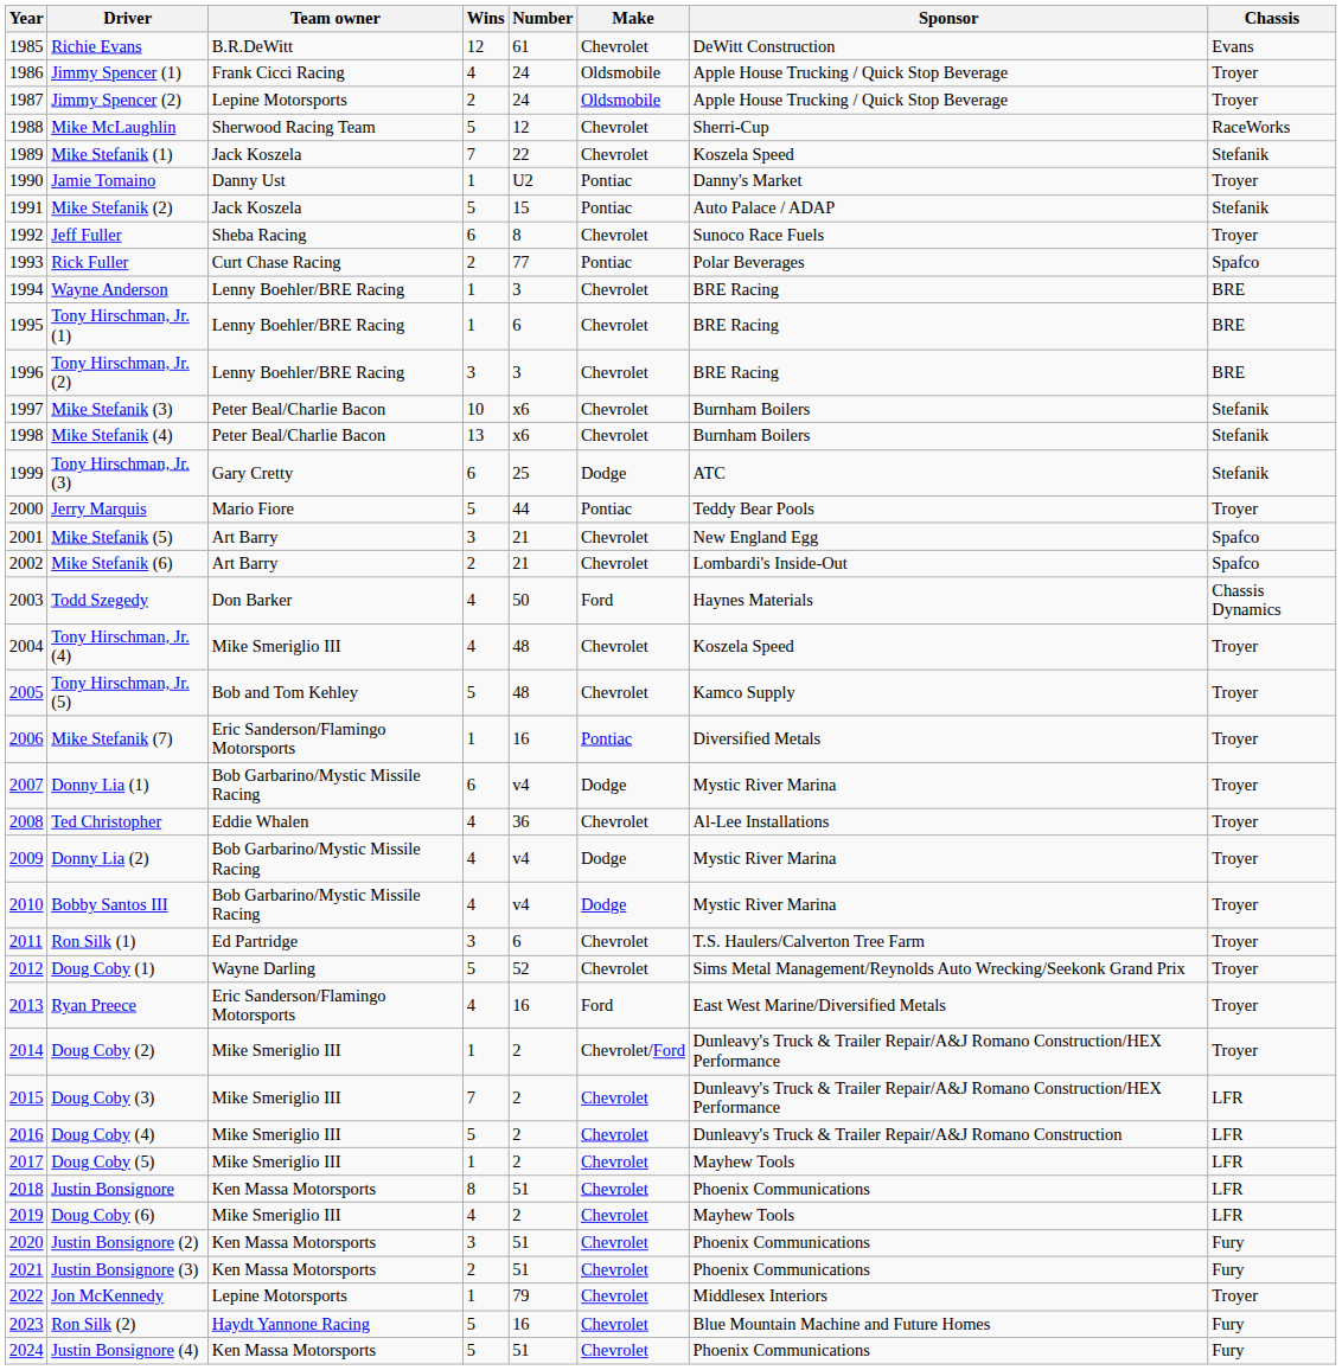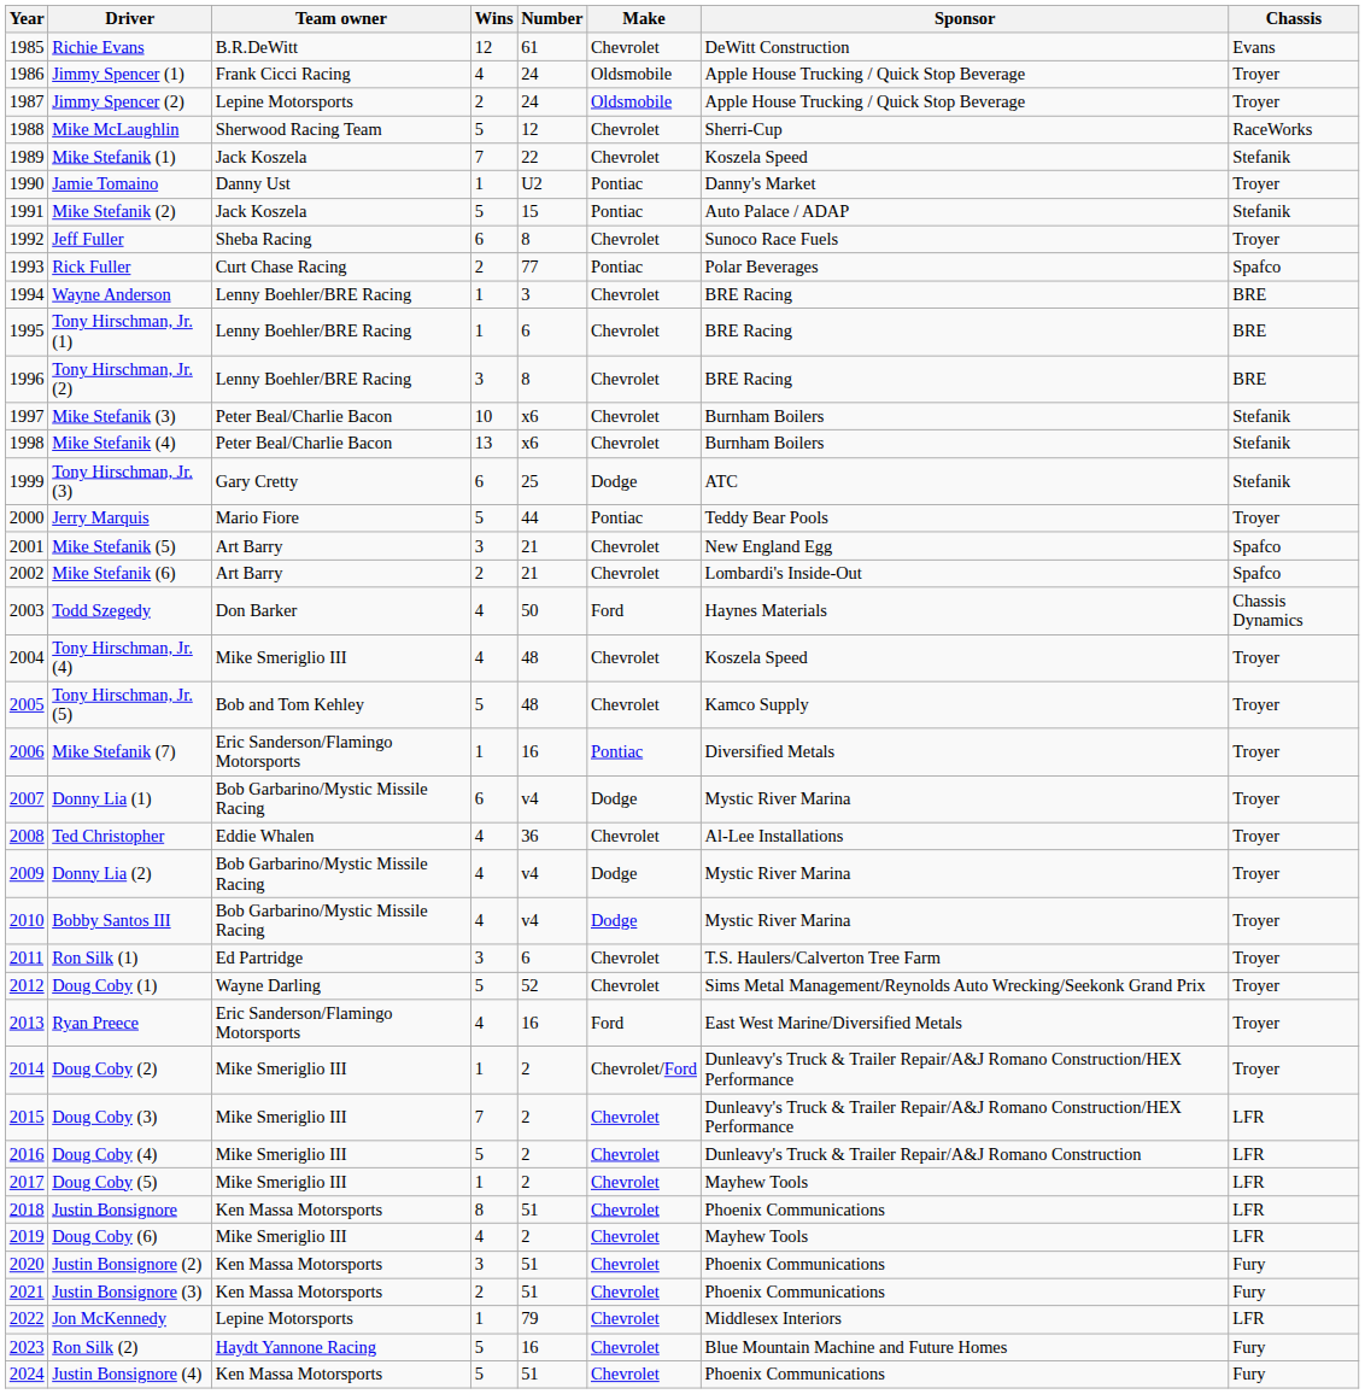Tony Hirschman, Jr. (2) | Number: 3 -> 8
Jon McKennedy | Chassis: Troyer -> LFR
